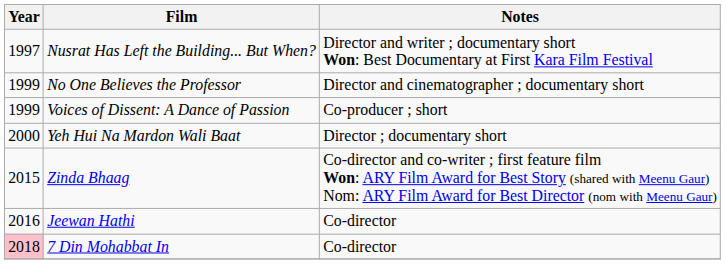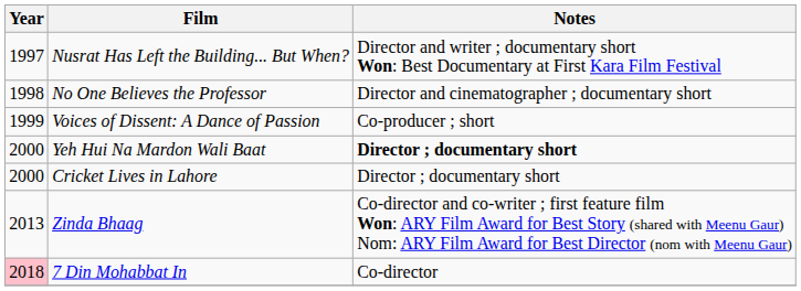No One Believes the Professor | Year: 1999 -> 1998
Yeh Hui Na Mardon Wali Baat | Notes: normal -> bold
+ row: 2000 | Cricket Lives in Lahore | Director ; documentary short
Zinda Bhaag | Year: 2015 -> 2013
- row: 2016 | Jeewan Hathi | Co-director
